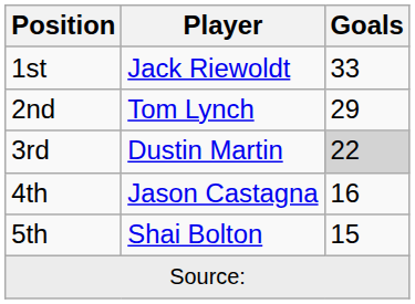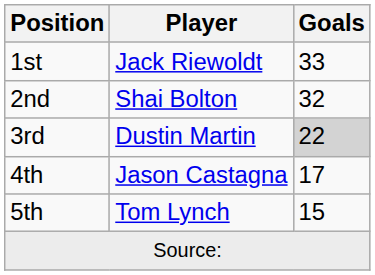2nd | Player: Tom Lynch -> Shai Bolton
2nd | Goals: 29 -> 32
4th | Goals: 16 -> 17
5th | Player: Shai Bolton -> Tom Lynch
